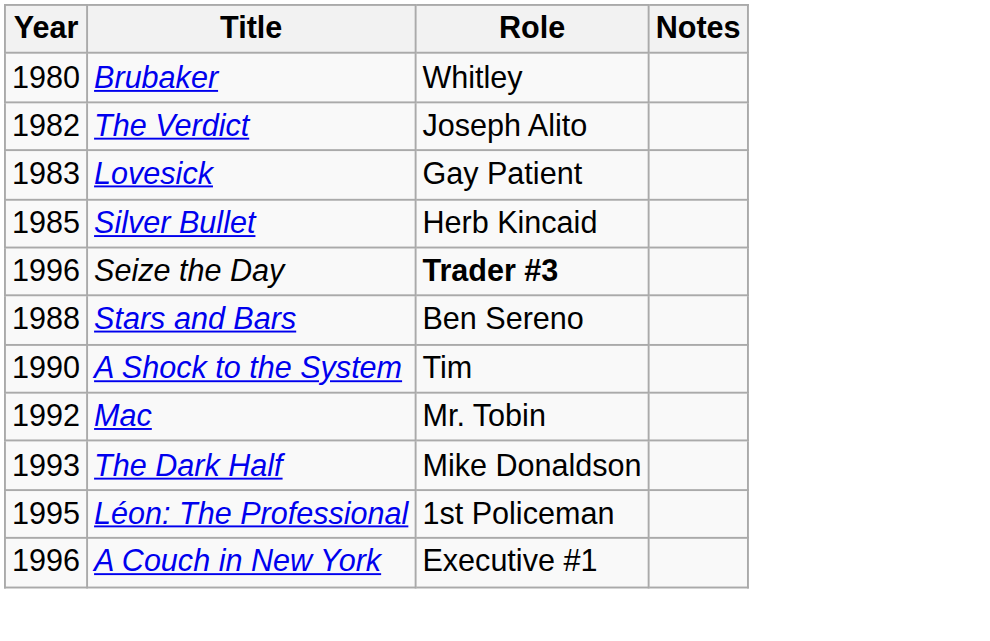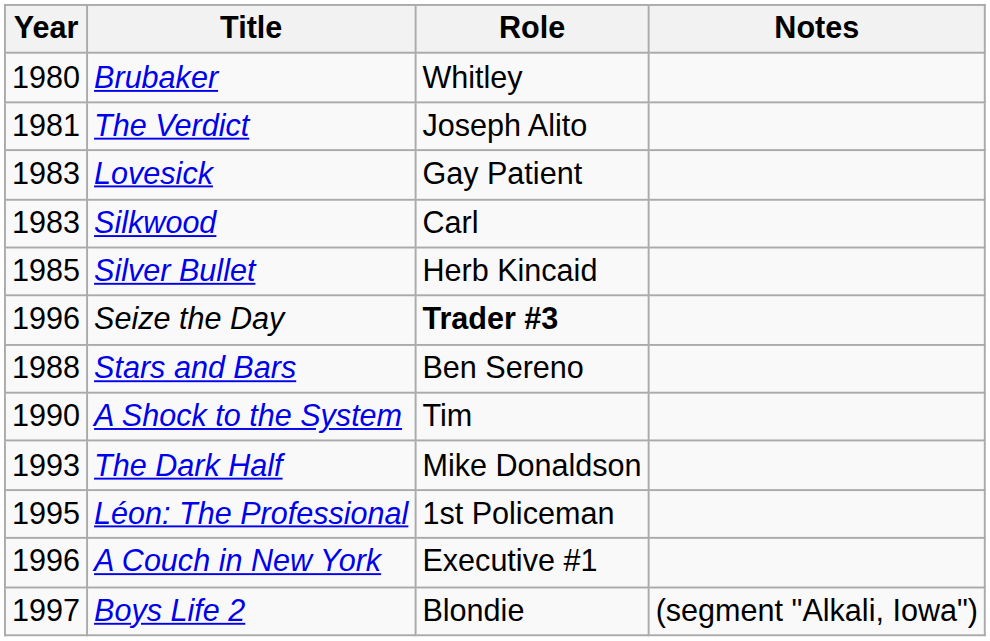The Verdict | Year: 1982 -> 1981
+ row: 1983 | Silkwood | Carl
- row: 1992 | Mac | Mr. Tobin
+ row: 1997 | Boys Life 2 | Blondie | (segment "Alkali, Iowa")
